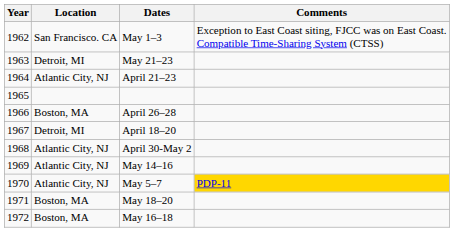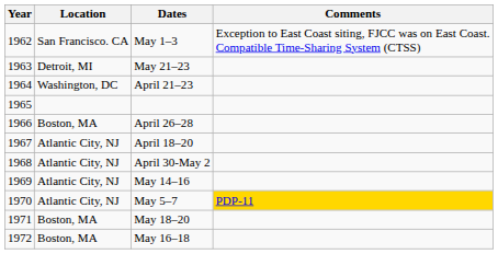April 21–23 | Location: Atlantic City, NJ -> Washington, DC
April 18–20 | Location: Detroit, MI -> Atlantic City, NJ
